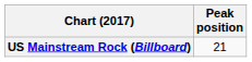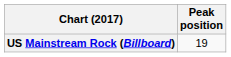US Mainstream Rock (Billboard) | Peak position: 21 -> 19
